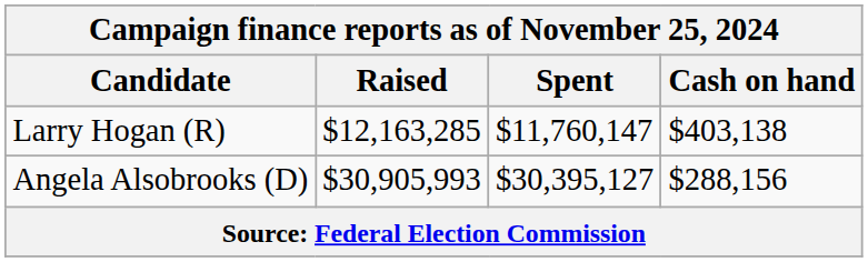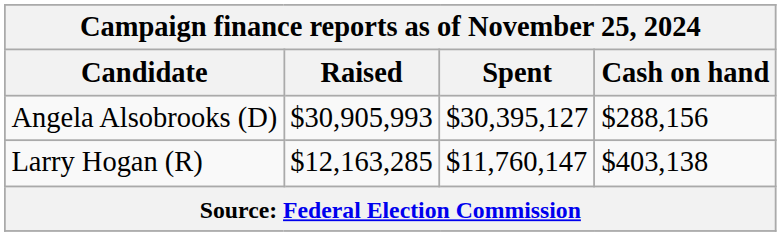rows swapped: Angela Alsobrooks (D) <-> Larry Hogan (R)
